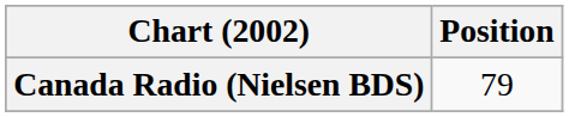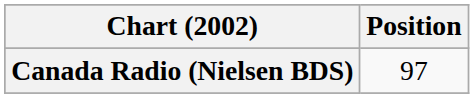Canada Radio (Nielsen BDS) | Position: 79 -> 97
